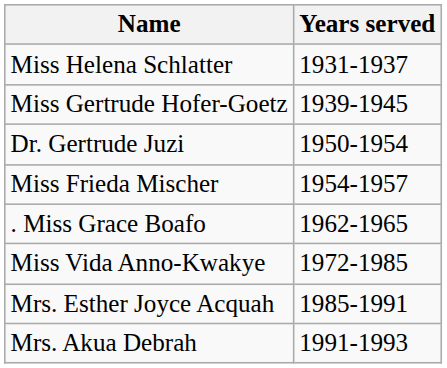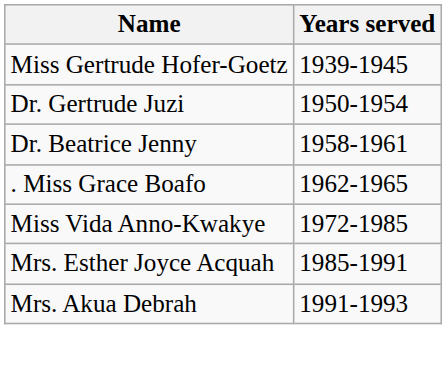- row: Miss Helena Schlatter | 1931-1937
- row: Miss Frieda Mischer | 1954-1957
+ row: Dr. Beatrice Jenny | 1958-1961
